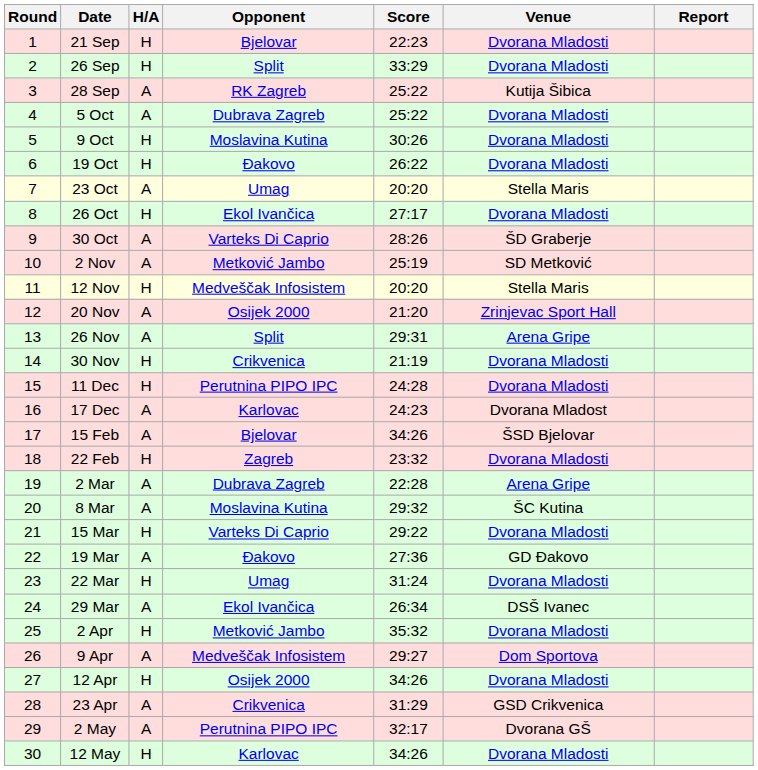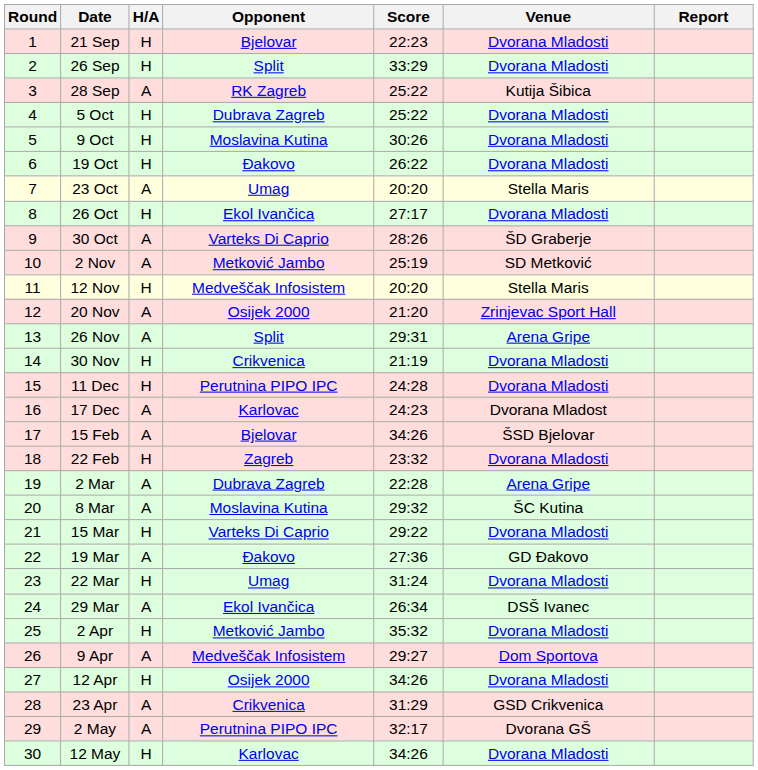5 Oct | H/A: A -> H
